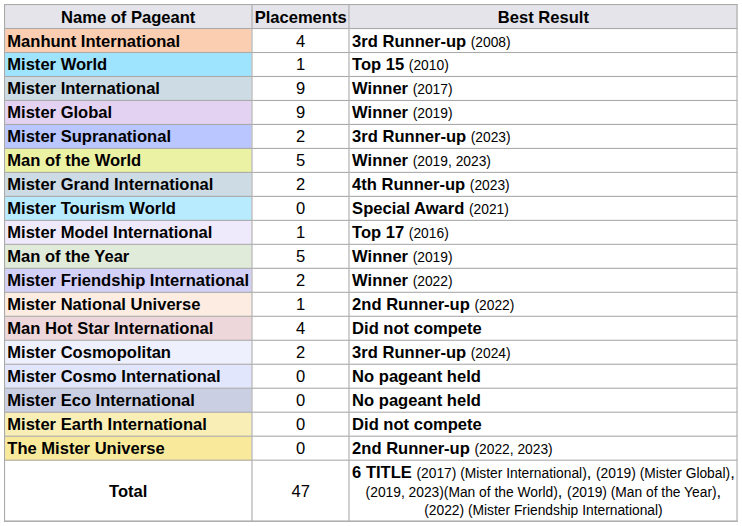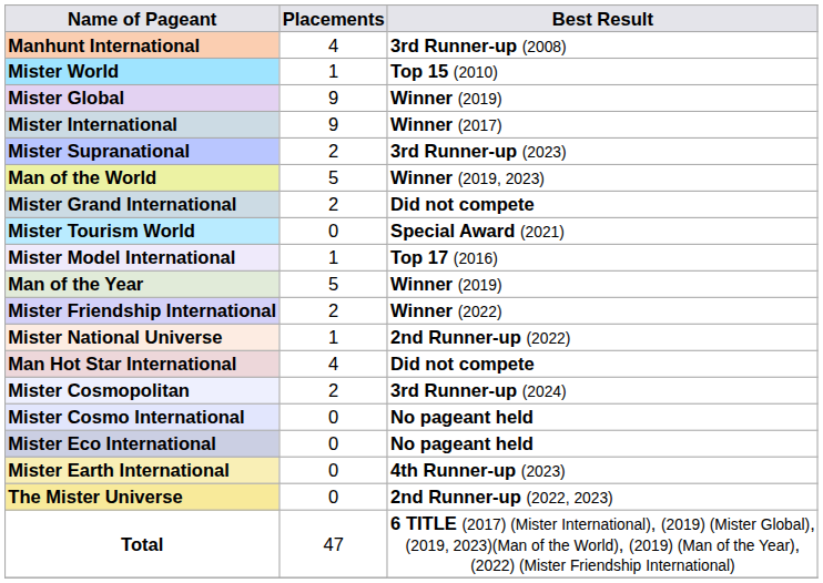rows swapped: Mister International <-> Mister Global
Mister Grand International | Best Result: 4th Runner-up (2023) -> Did not compete
Mister Earth International | Best Result: Did not compete -> 4th Runner-up (2023)
